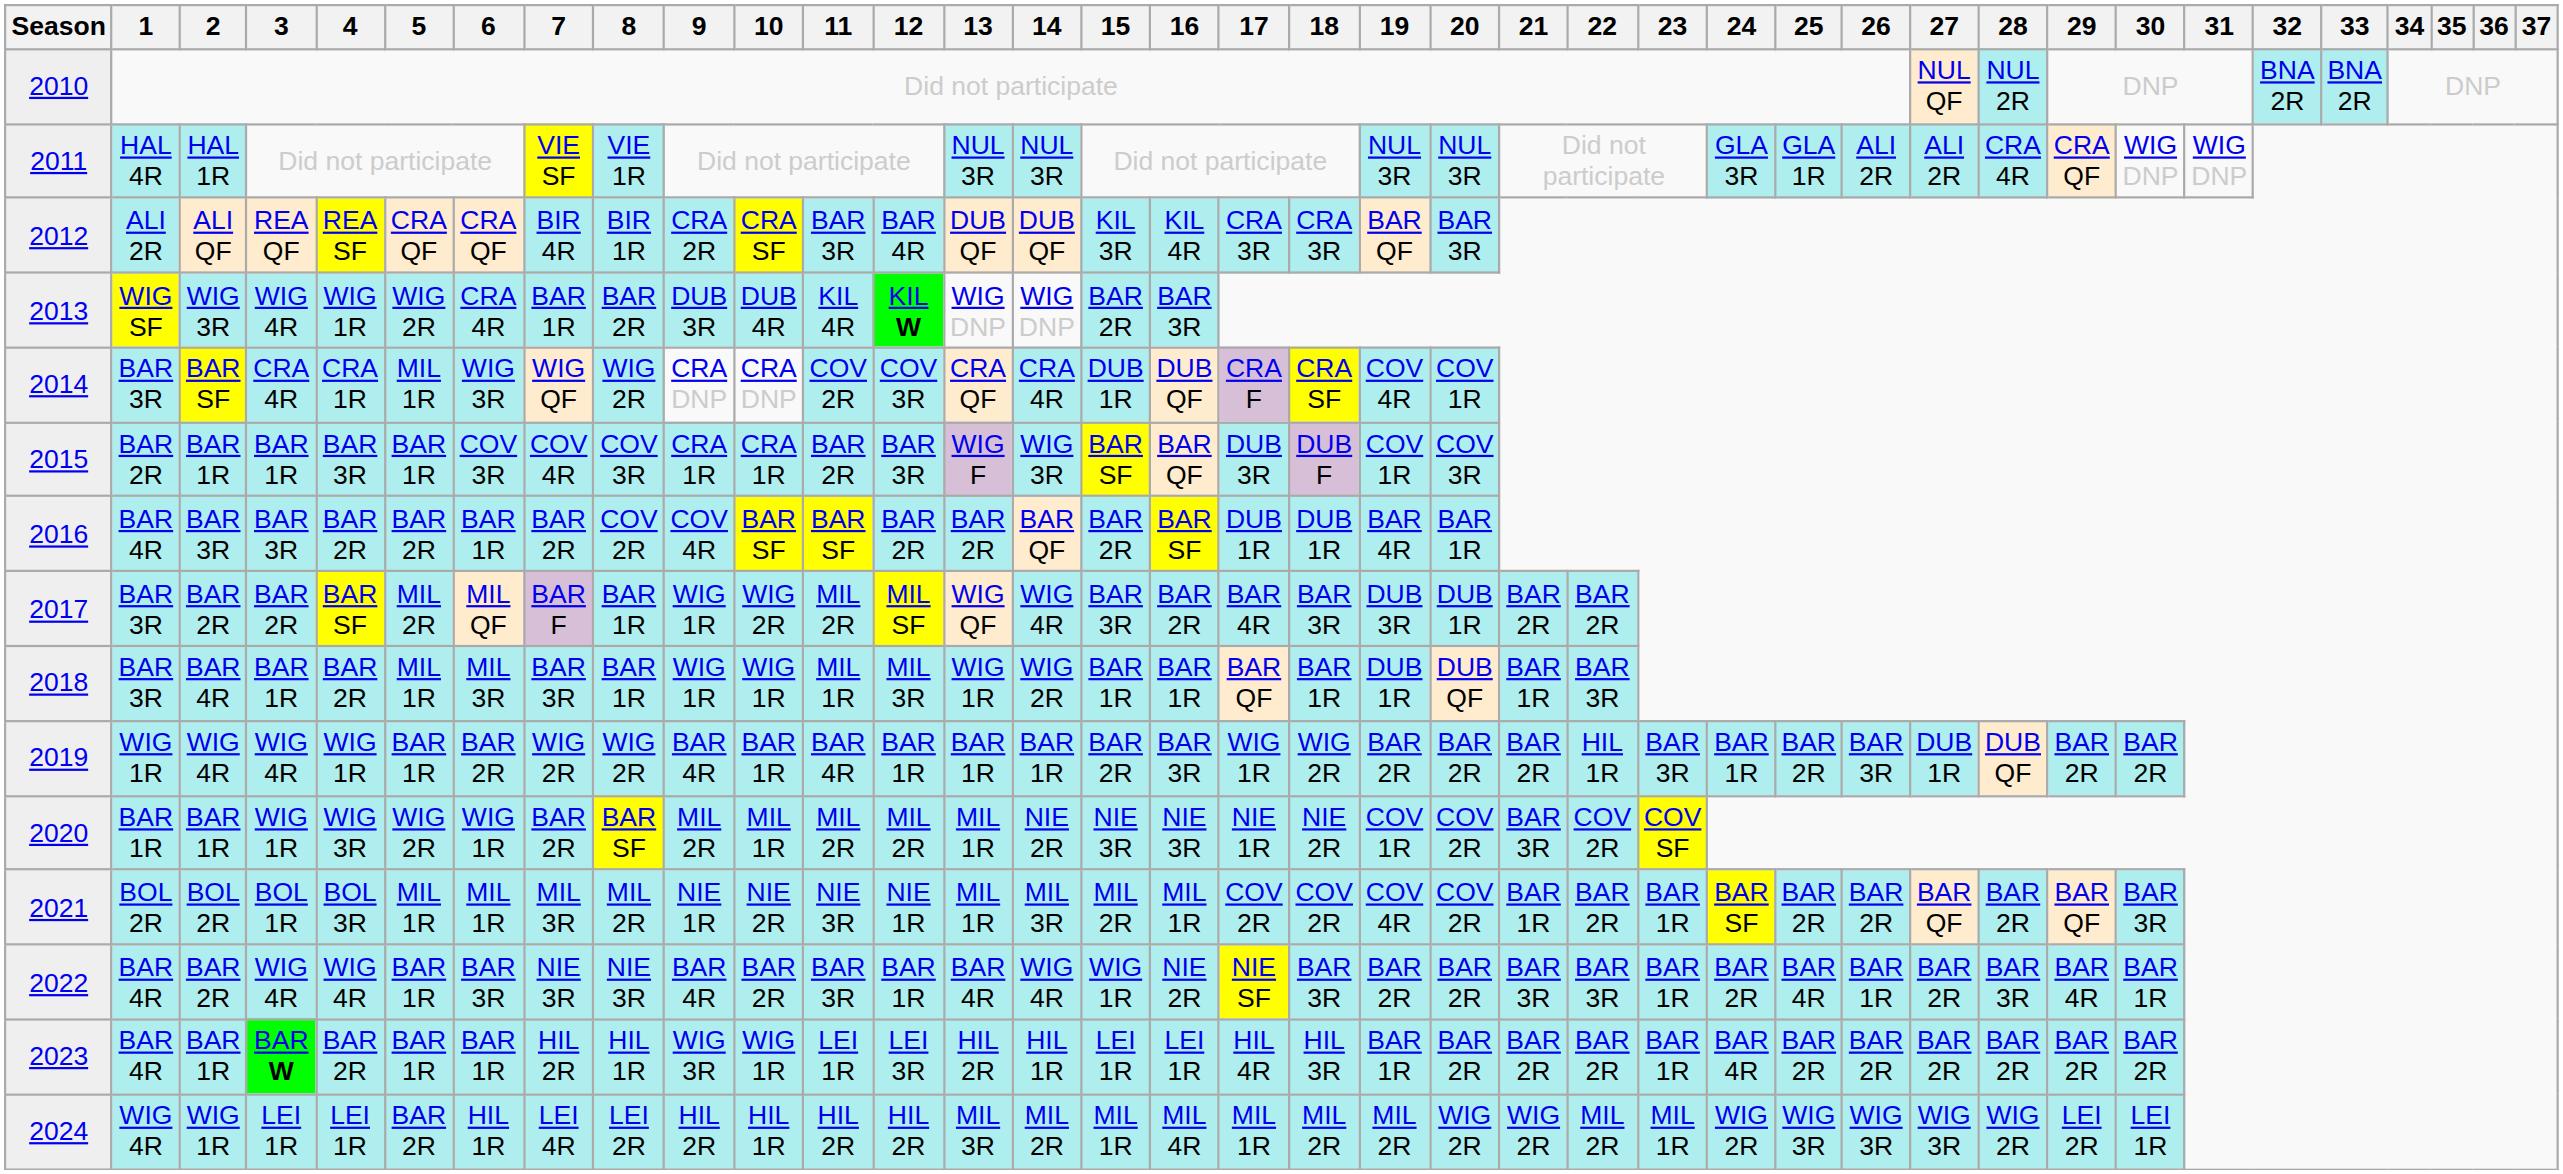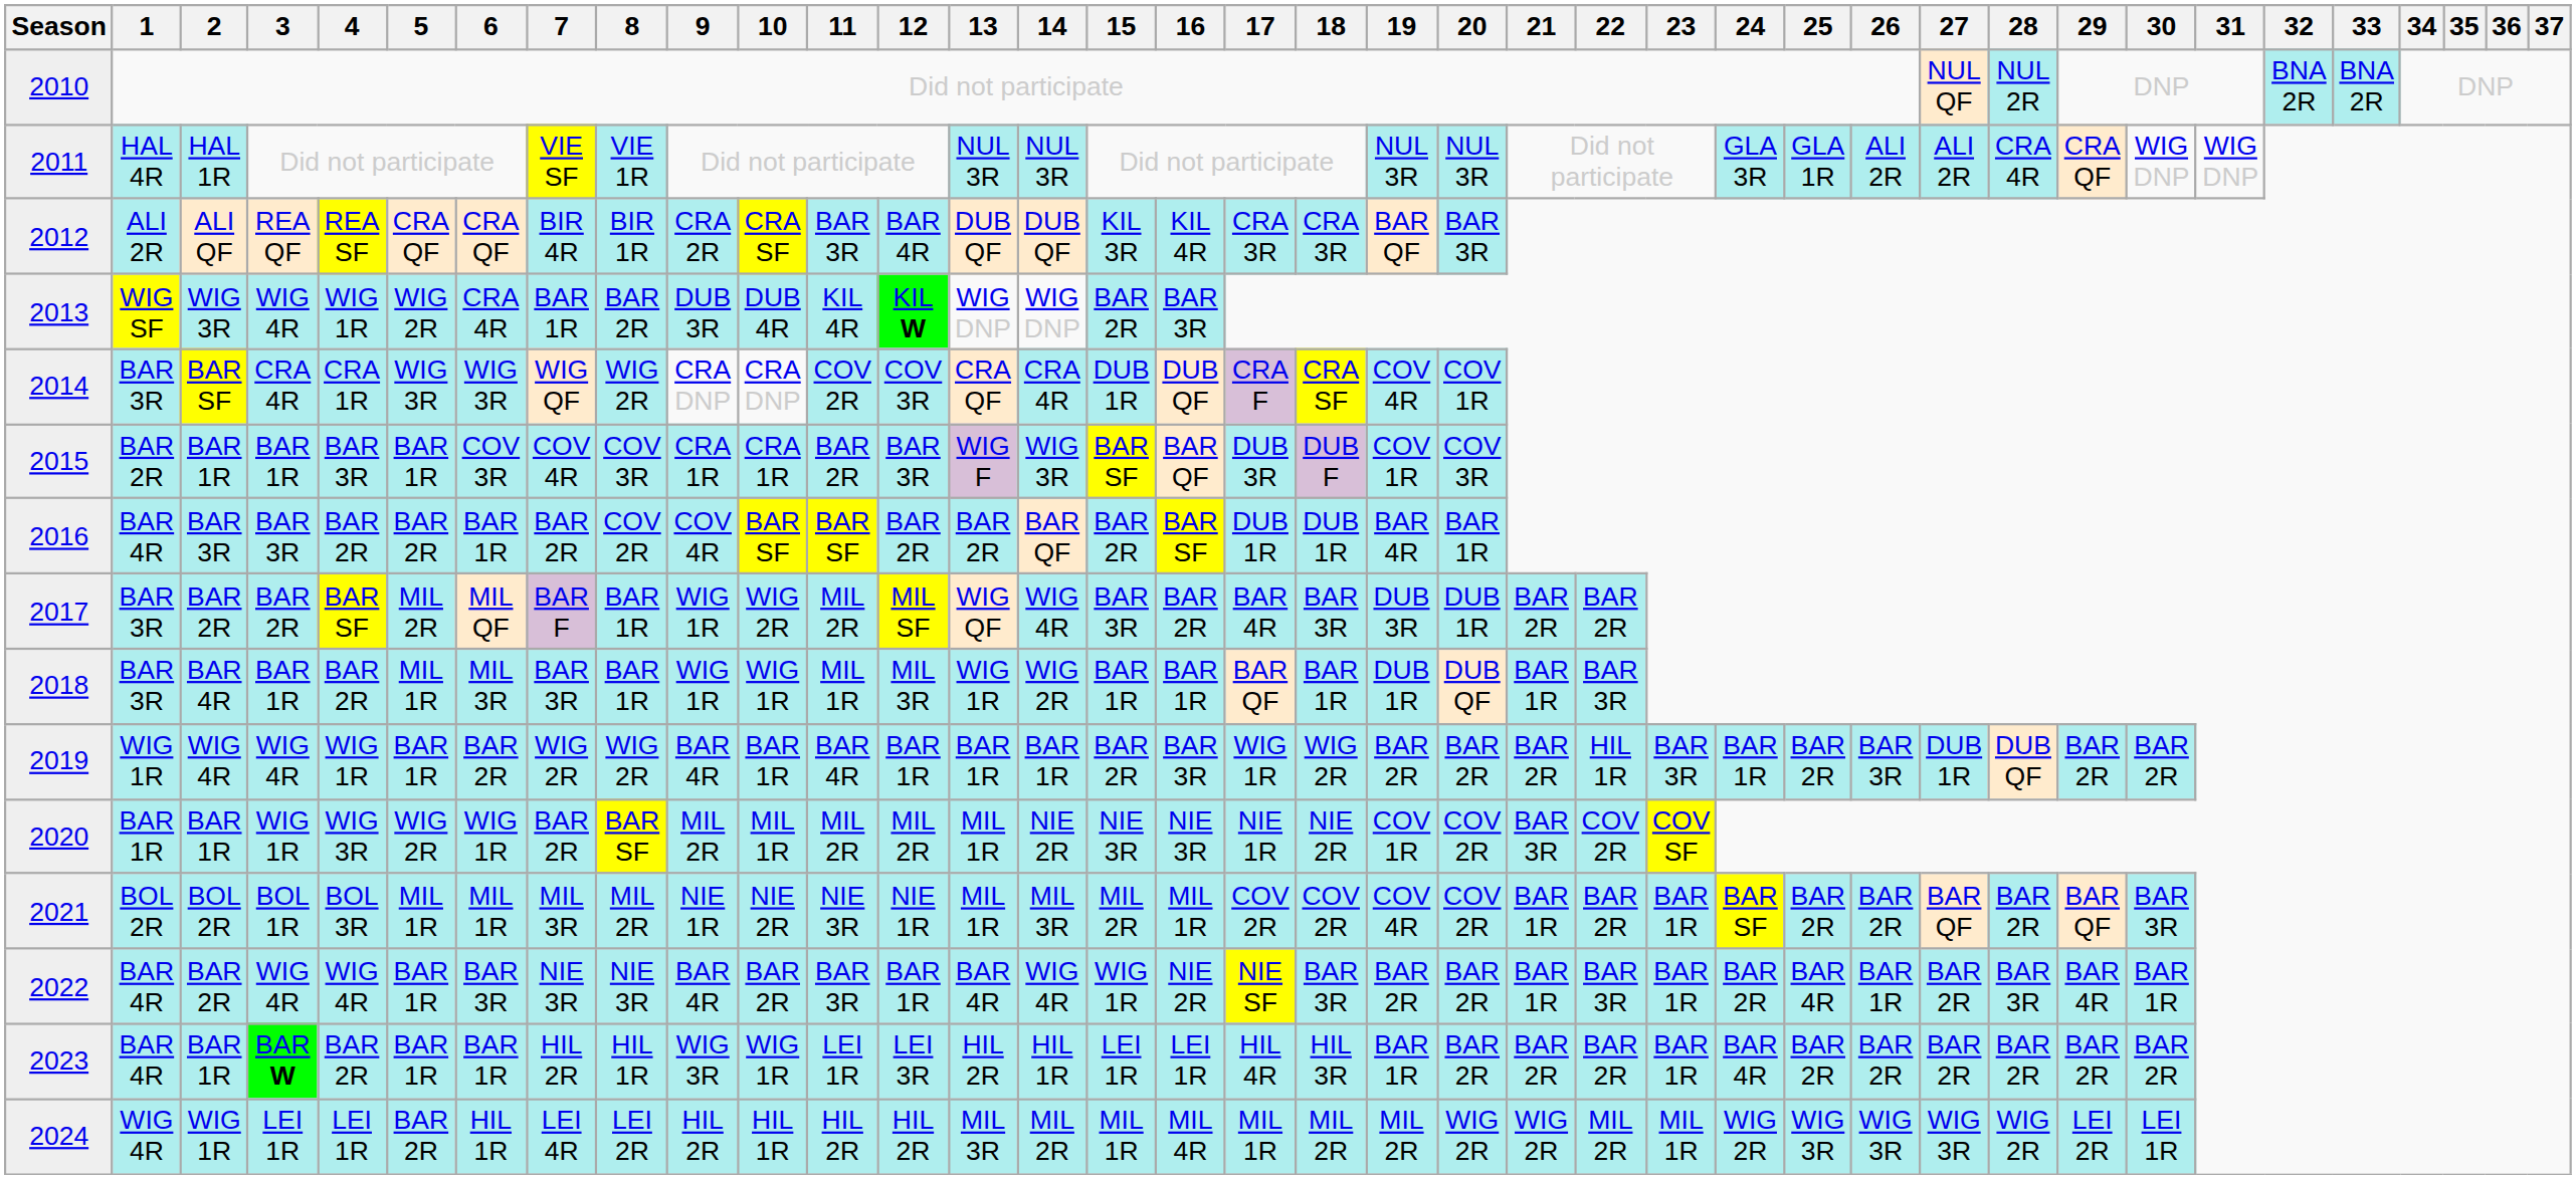2014 | 5: MIL 1R -> WIG 3R
2022 | 21: BAR 3R -> BAR 1R
